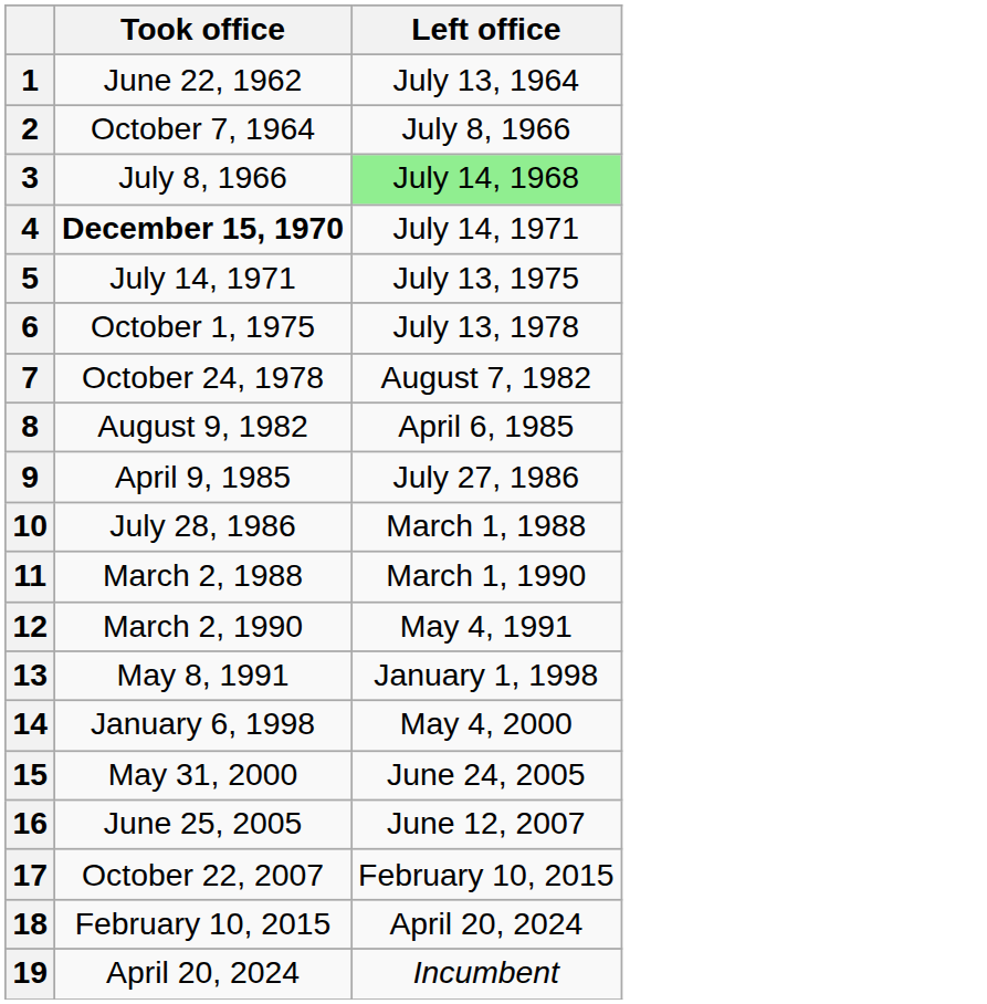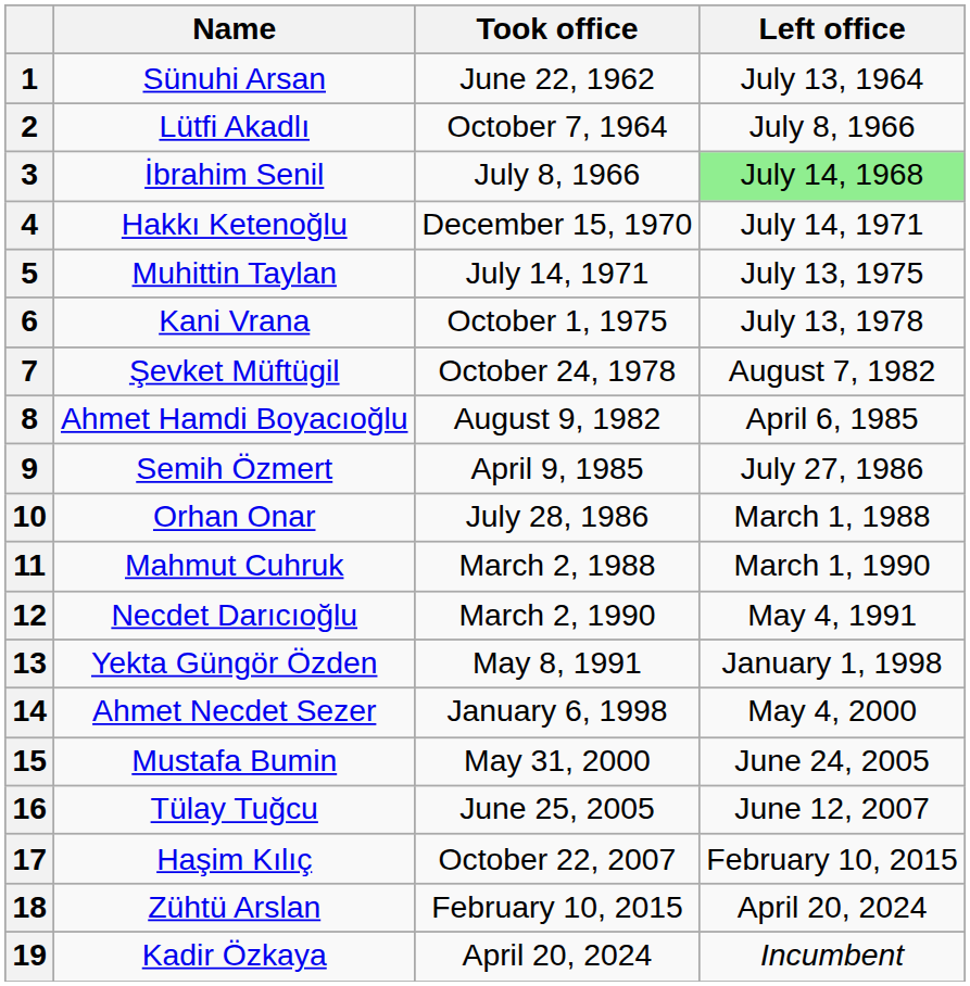+ column: Name | Sünuhi Arsan | Lütfi Akadlı | İbrahim Senil | Hakkı Ketenoğlu | Muhittin Taylan | Kani Vrana | Şevket Müftügil | Ahmet Hamdi Boyacıoğlu | Semih Özmert | Orhan Onar | Mahmut Cuhruk | Necdet Darıcıoğlu | Yekta Güngör Özden | Ahmet Necdet Sezer | Mustafa Bumin | Tülay Tuğcu | Haşim Kılıç | Zühtü Arslan | Kadir Özkaya
4 | Took office: bold -> normal
